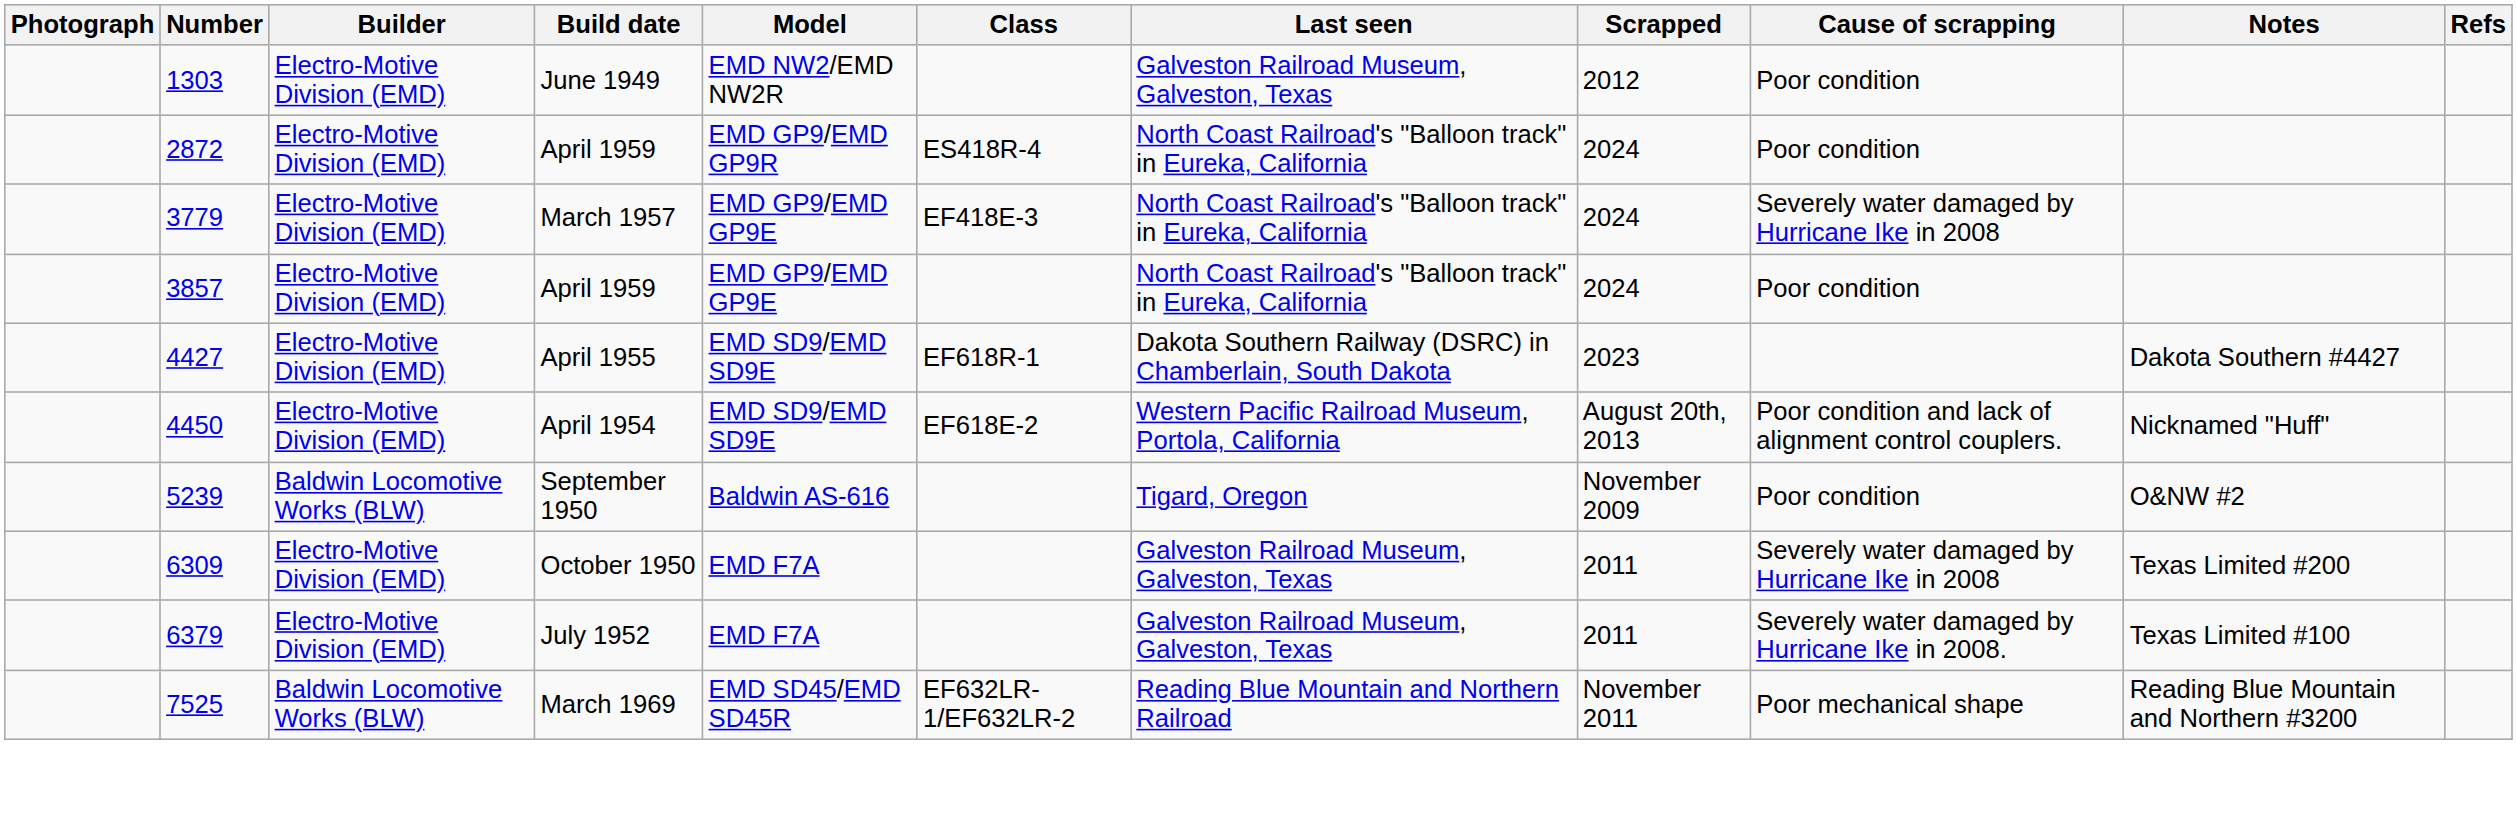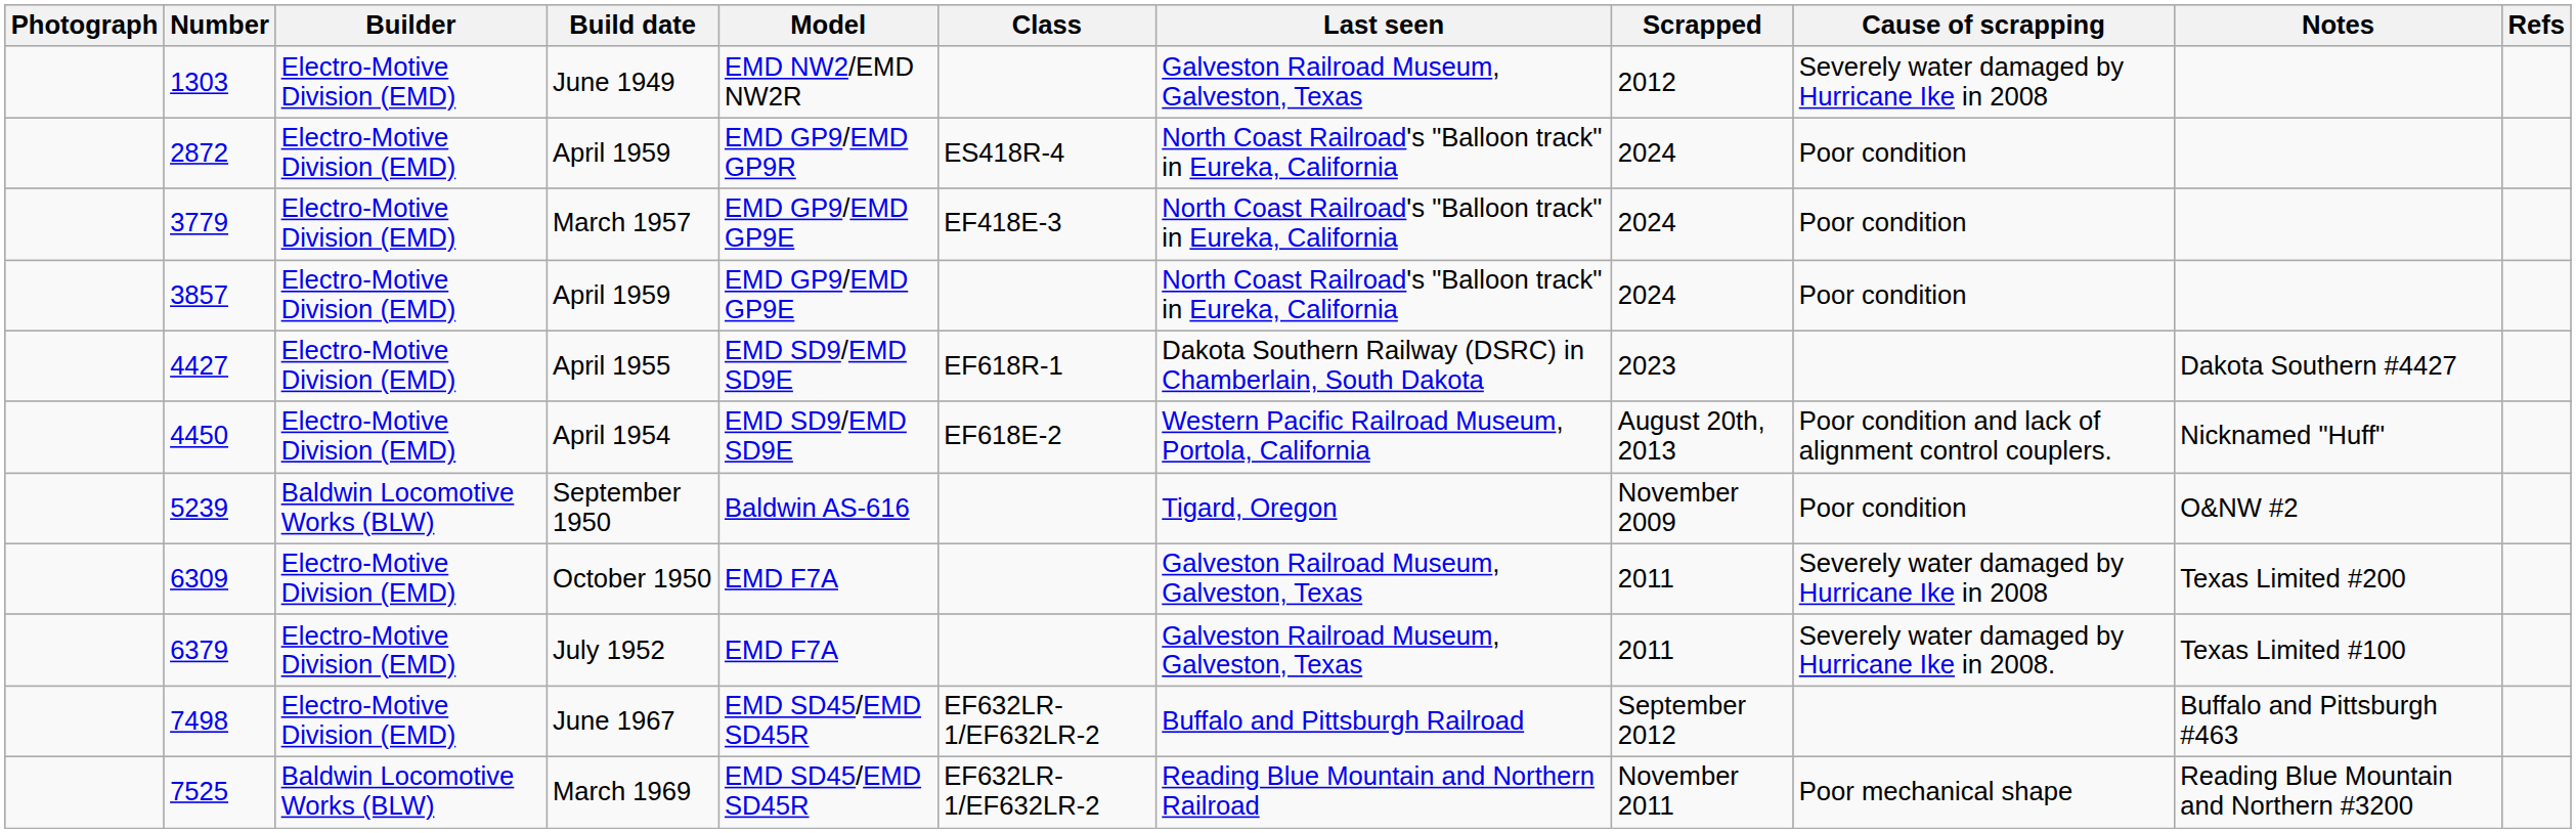June 1949 | Cause of scrapping: Poor condition -> Severely water damaged by Hurricane Ike in 2008
March 1957 | Cause of scrapping: Severely water damaged by Hurricane Ike in 2008 -> Poor condition
+ row: 7498 | Electro-Motive Division (EMD) | June 1967 | EMD SD45/EMD SD45R | EF632LR-1/EF632LR-2 | Buffalo and Pittsburgh Railroad | September 2012 | Buffalo and Pittsburgh #463
